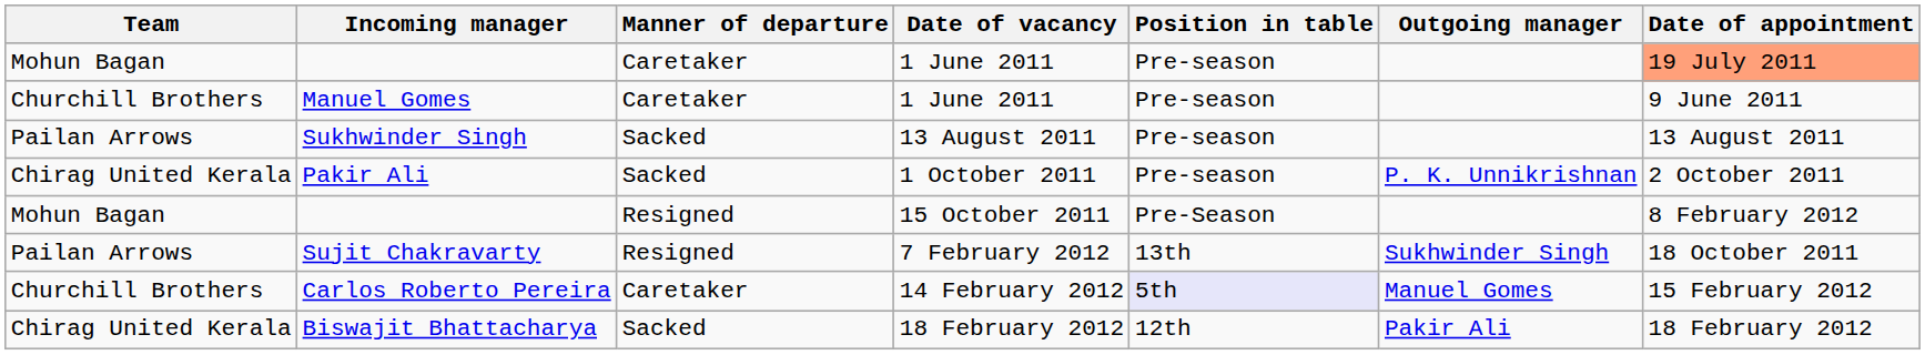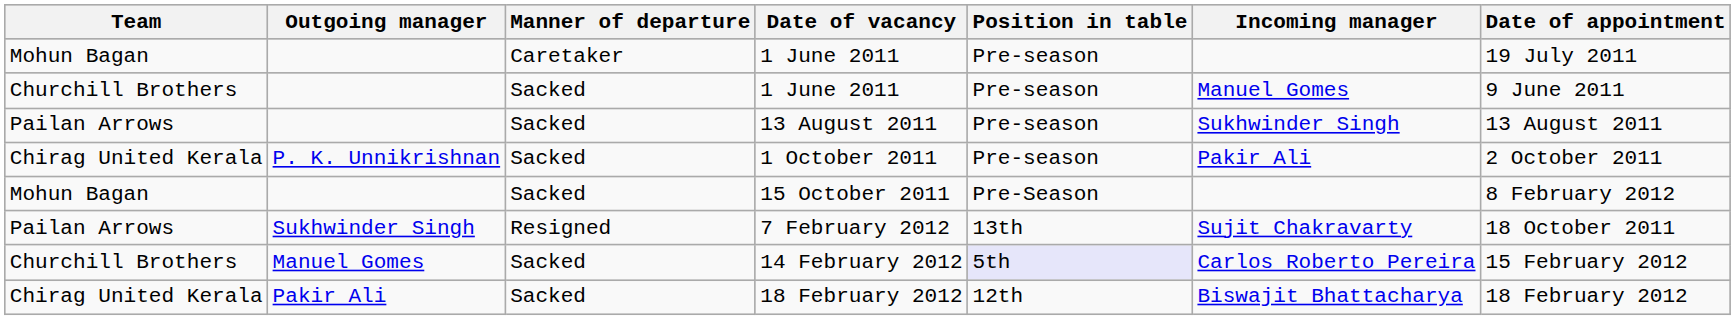columns swapped: Outgoing manager <-> Incoming manager
Mohun Bagan / 1 June 2011 | Date of appointment: lightsalmon background -> no background
Churchill Brothers / 1 June 2011 | Manner of departure: Caretaker -> Sacked
15 October 2011 | Manner of departure: Resigned -> Sacked
14 February 2012 | Manner of departure: Caretaker -> Sacked
